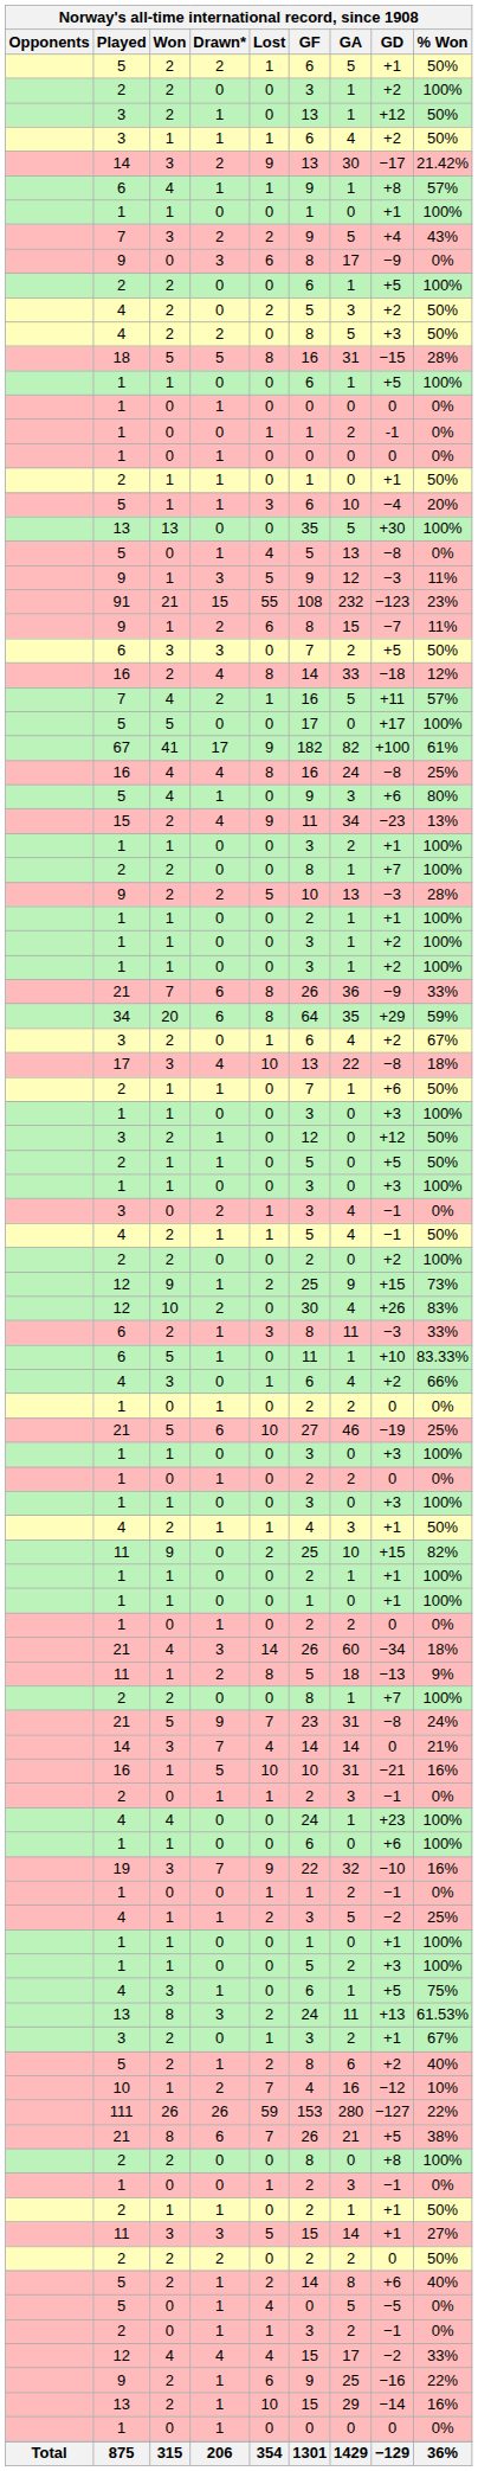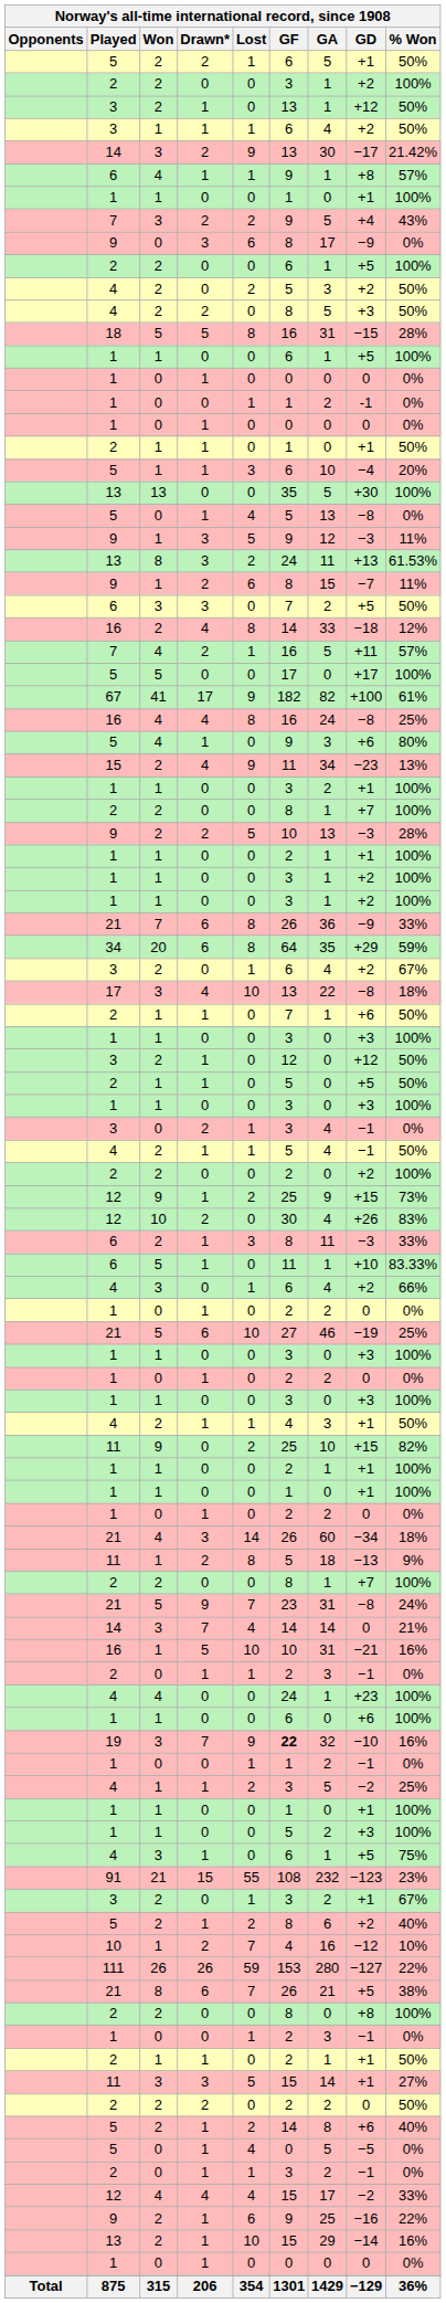rows swapped: 91 <-> 13 / 8
19 | GF: normal -> bold
